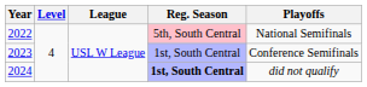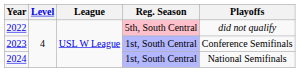2022 | Playoffs: National Semifinals -> did not qualify
2024 | Reg. Season: bold -> normal
2024 | Playoffs: did not qualify -> National Semifinals
